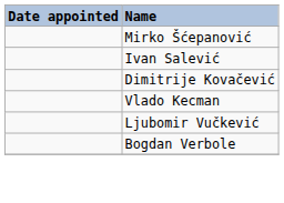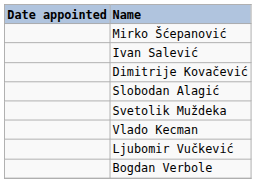+ row: Slobodan Alagić
+ row: Svetolik Muždeka
